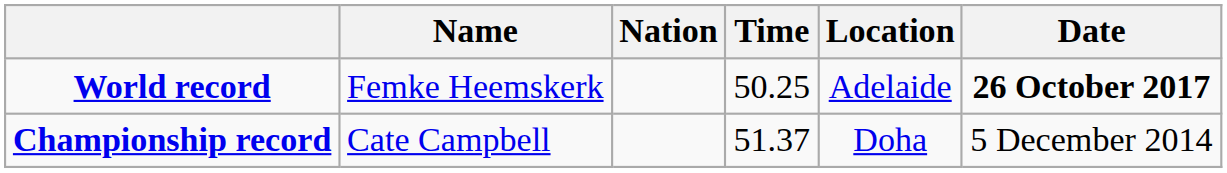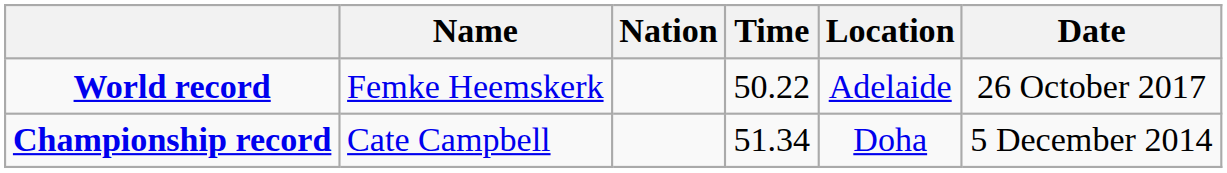World record | Time: 50.25 -> 50.22
World record | Date: bold -> normal
Championship record | Time: 51.37 -> 51.34
